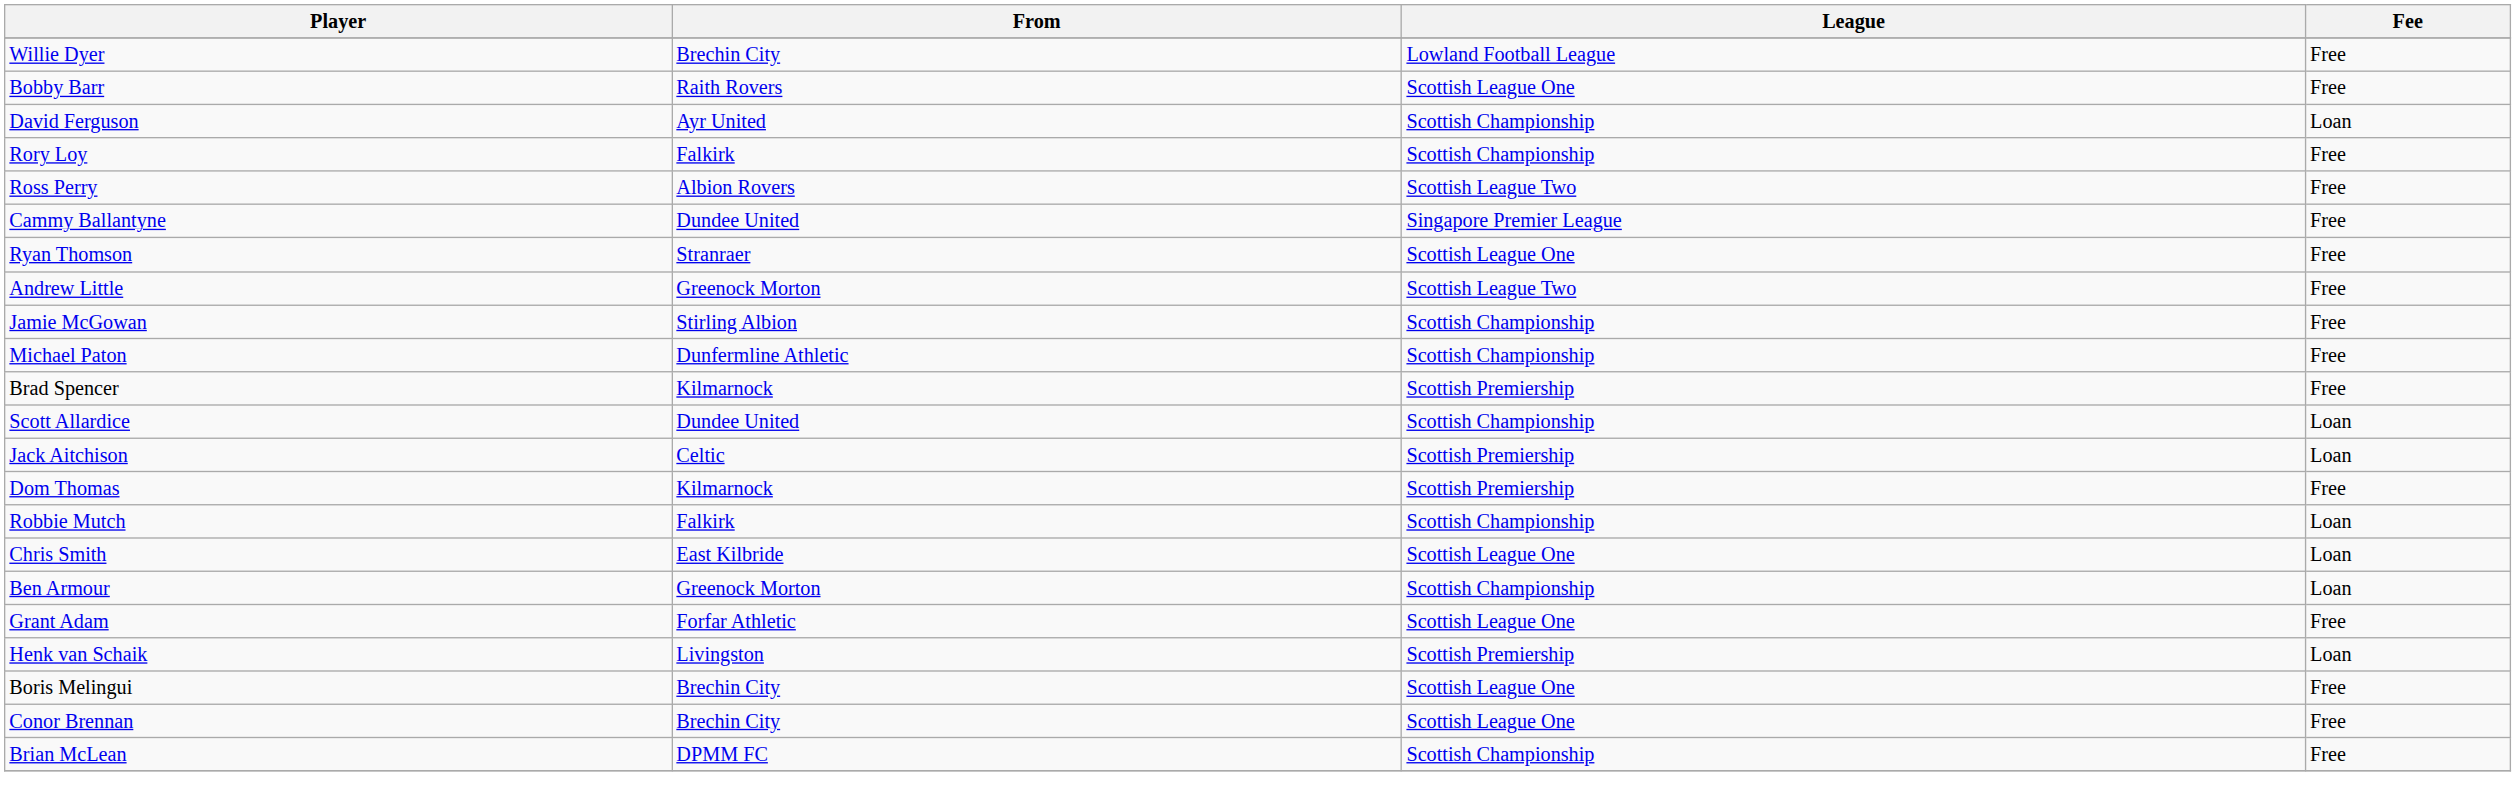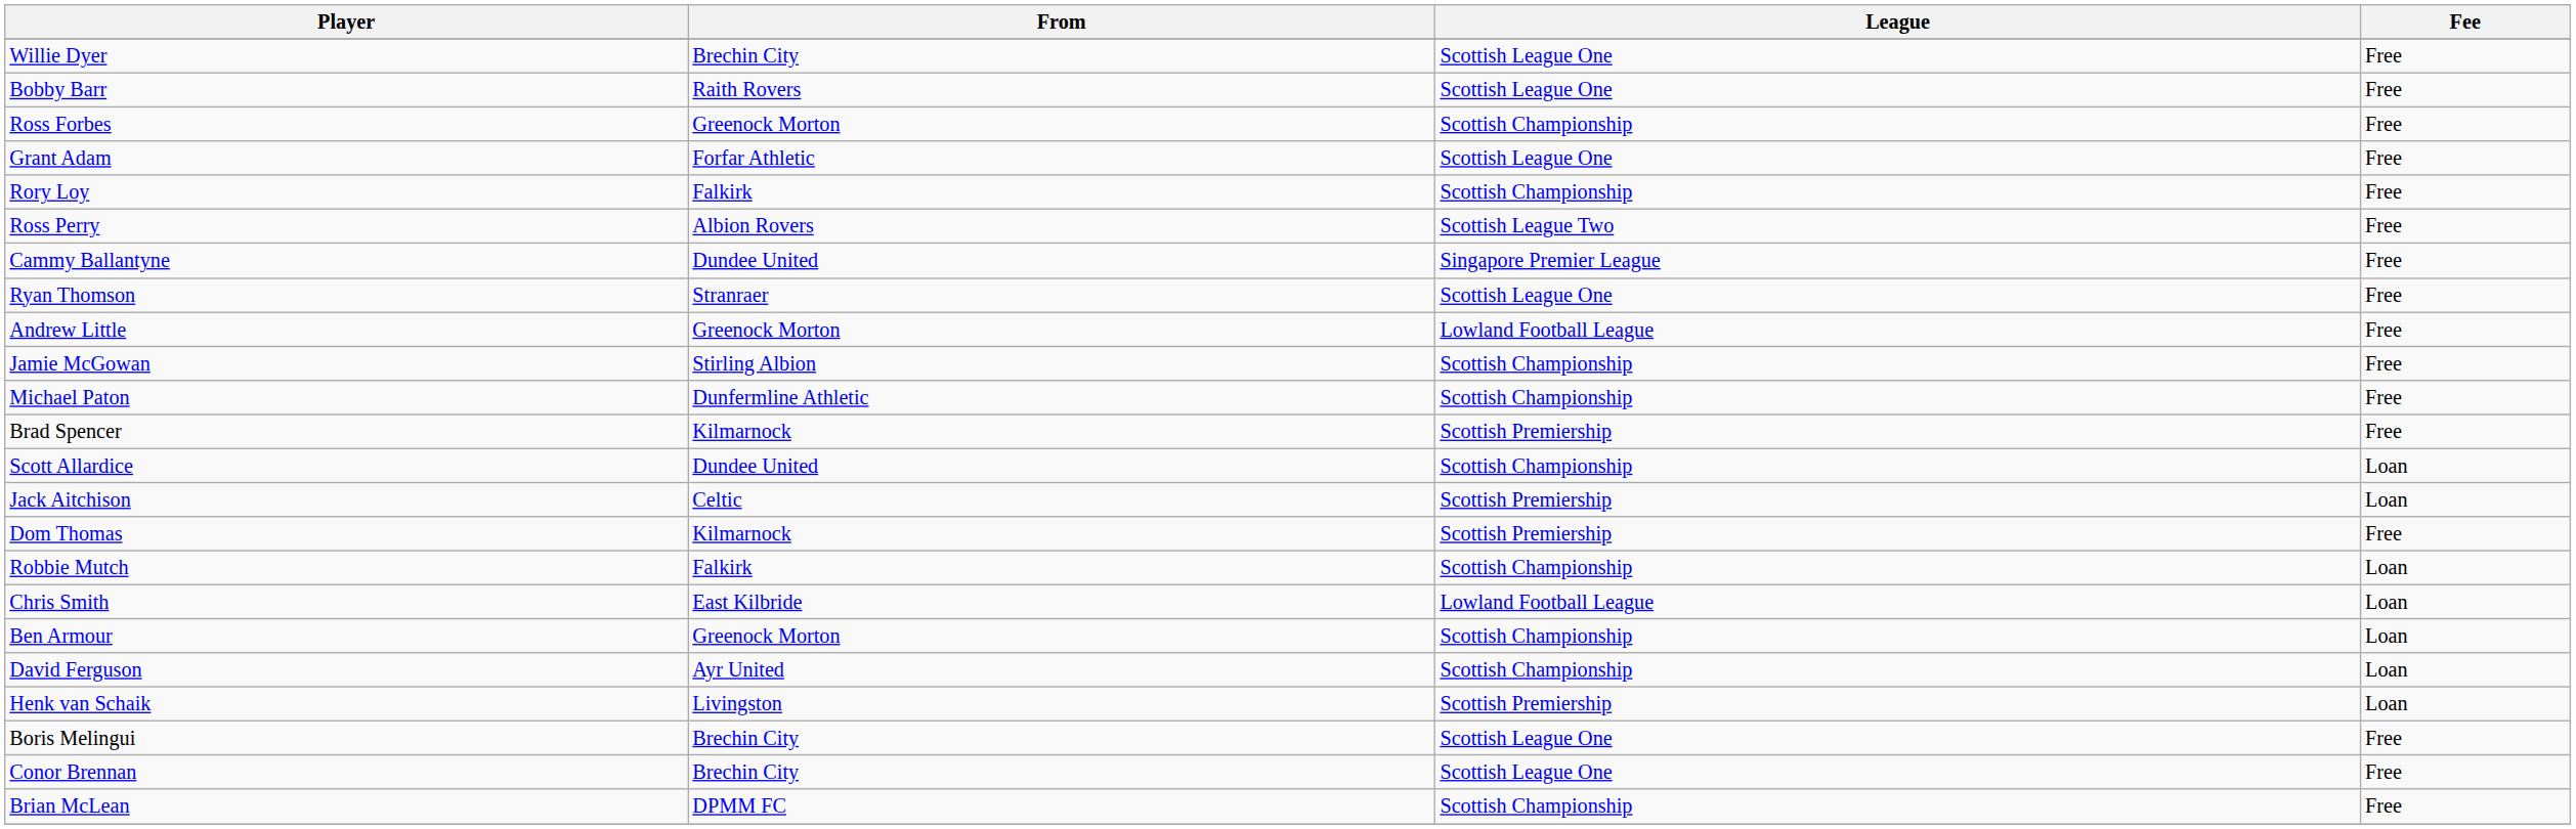Willie Dyer | League: Lowland Football League -> Scottish League One
+ row: Ross Forbes | Greenock Morton | Scottish Championship | Free
rows swapped: Grant Adam <-> David Ferguson
Andrew Little | League: Scottish League Two -> Lowland Football League
Chris Smith | League: Scottish League One -> Lowland Football League
